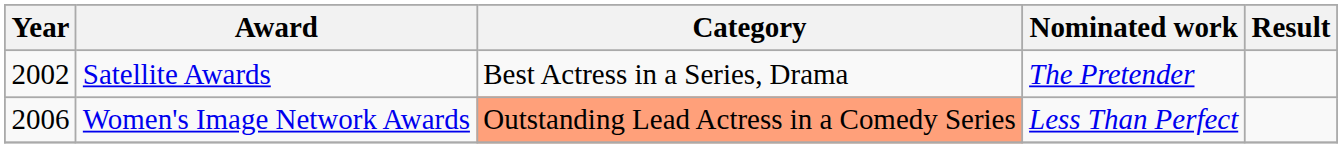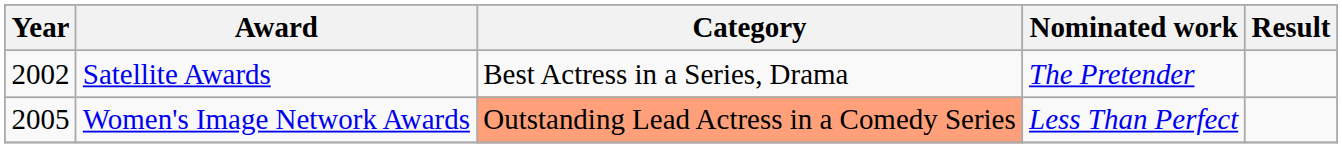Women's Image Network Awards | Year: 2006 -> 2005
